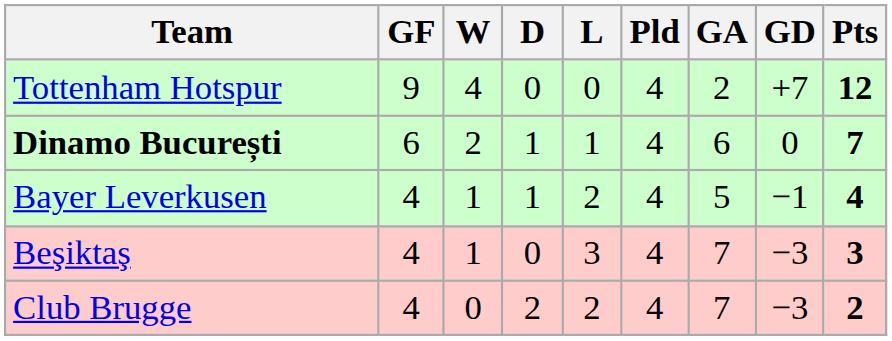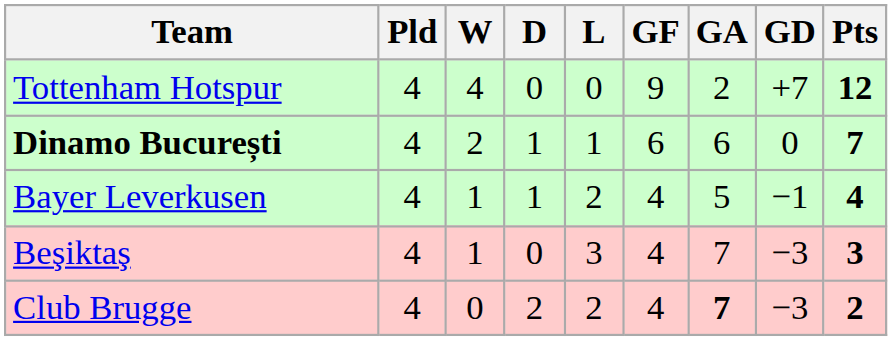columns swapped: Pld <-> GF
Club Brugge | GA: normal -> bold
